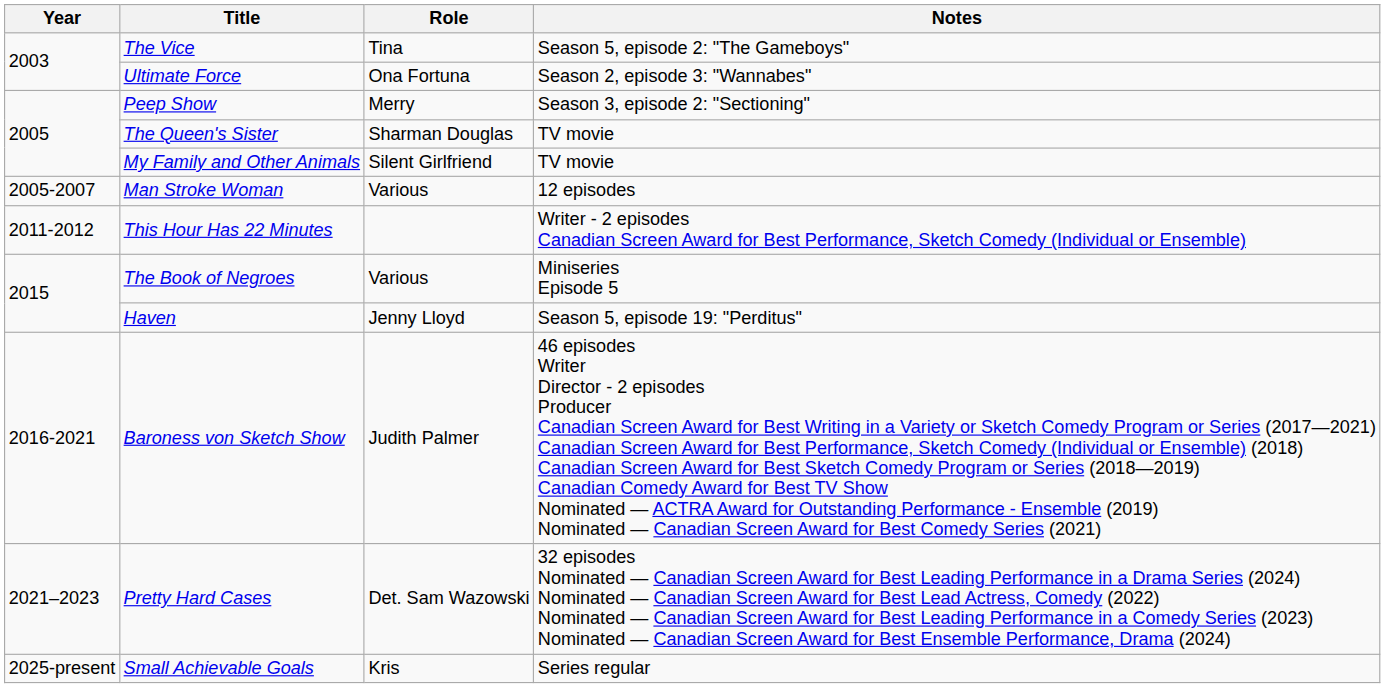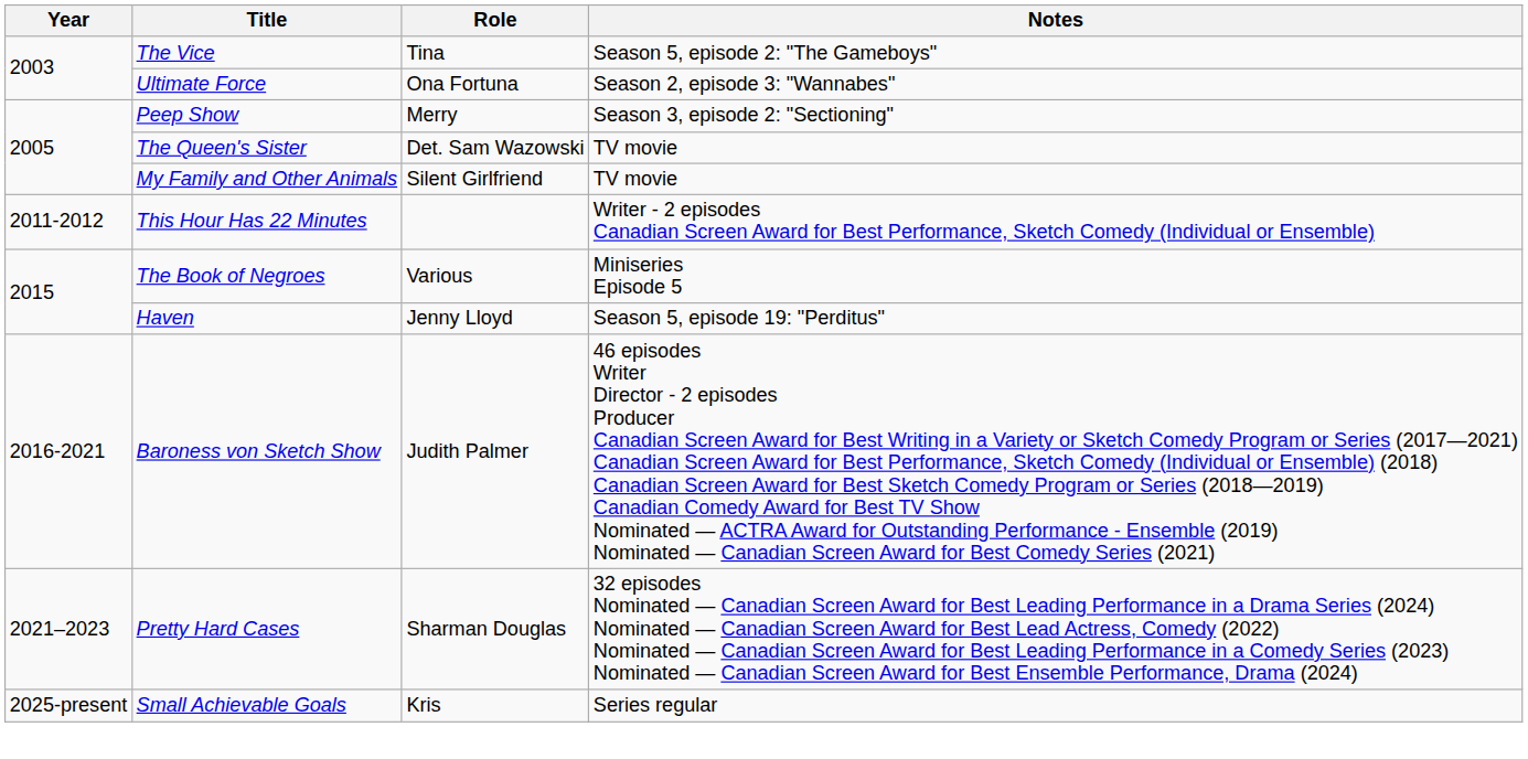The Queen's Sister | Role: Sharman Douglas -> Det. Sam Wazowski
- row: 2005-2007 | Man Stroke Woman | Various | 12 episodes
Pretty Hard Cases | Role: Det. Sam Wazowski -> Sharman Douglas
